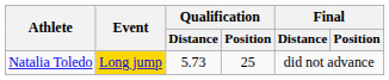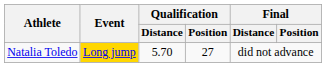Natalia Toledo | Qualification / Distance: 5.73 -> 5.70
Natalia Toledo | Qualification / Position: 25 -> 27
